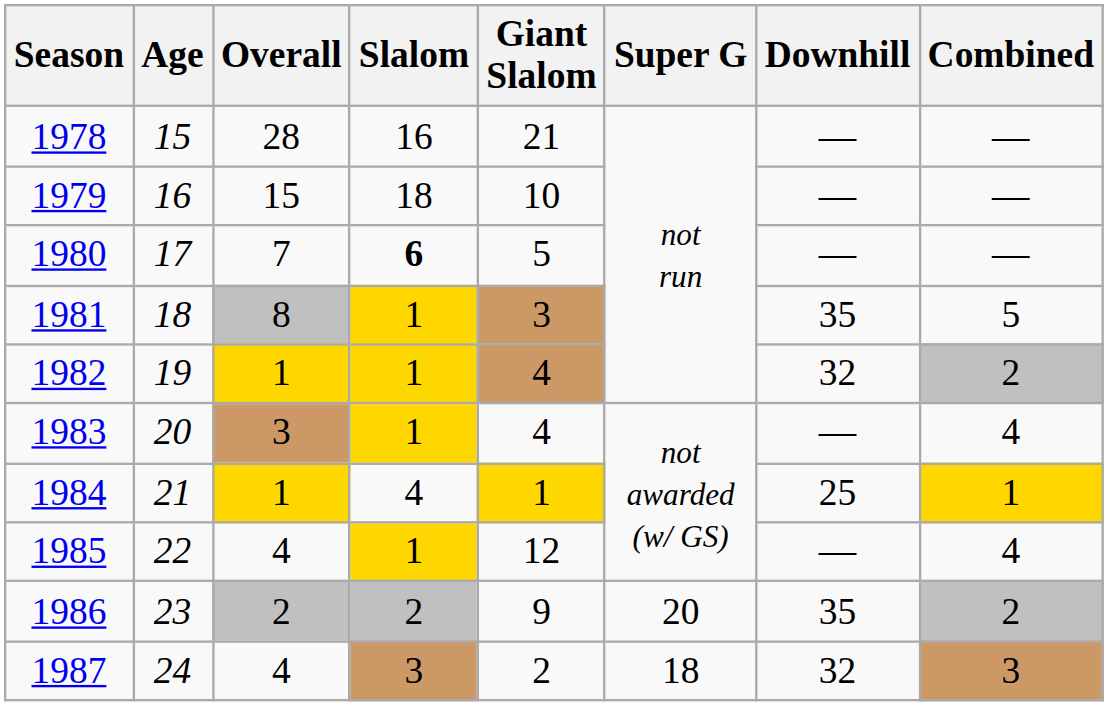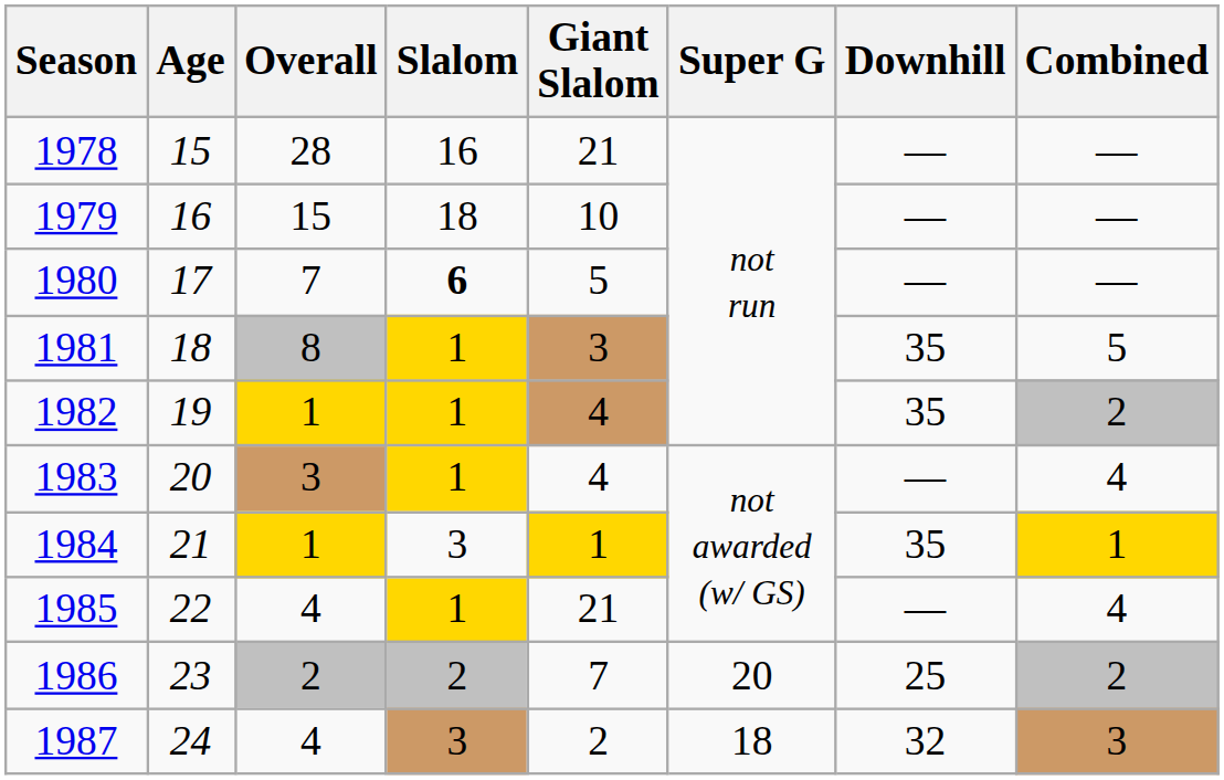1982 | Downhill: 32 -> 35
1984 | Slalom: 4 -> 3
1984 | Downhill: 25 -> 35
1985 | Giant Slalom: 12 -> 21
1986 | Giant Slalom: 9 -> 7
1986 | Downhill: 35 -> 25
